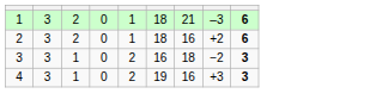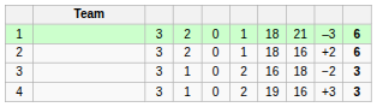+ column: Team
